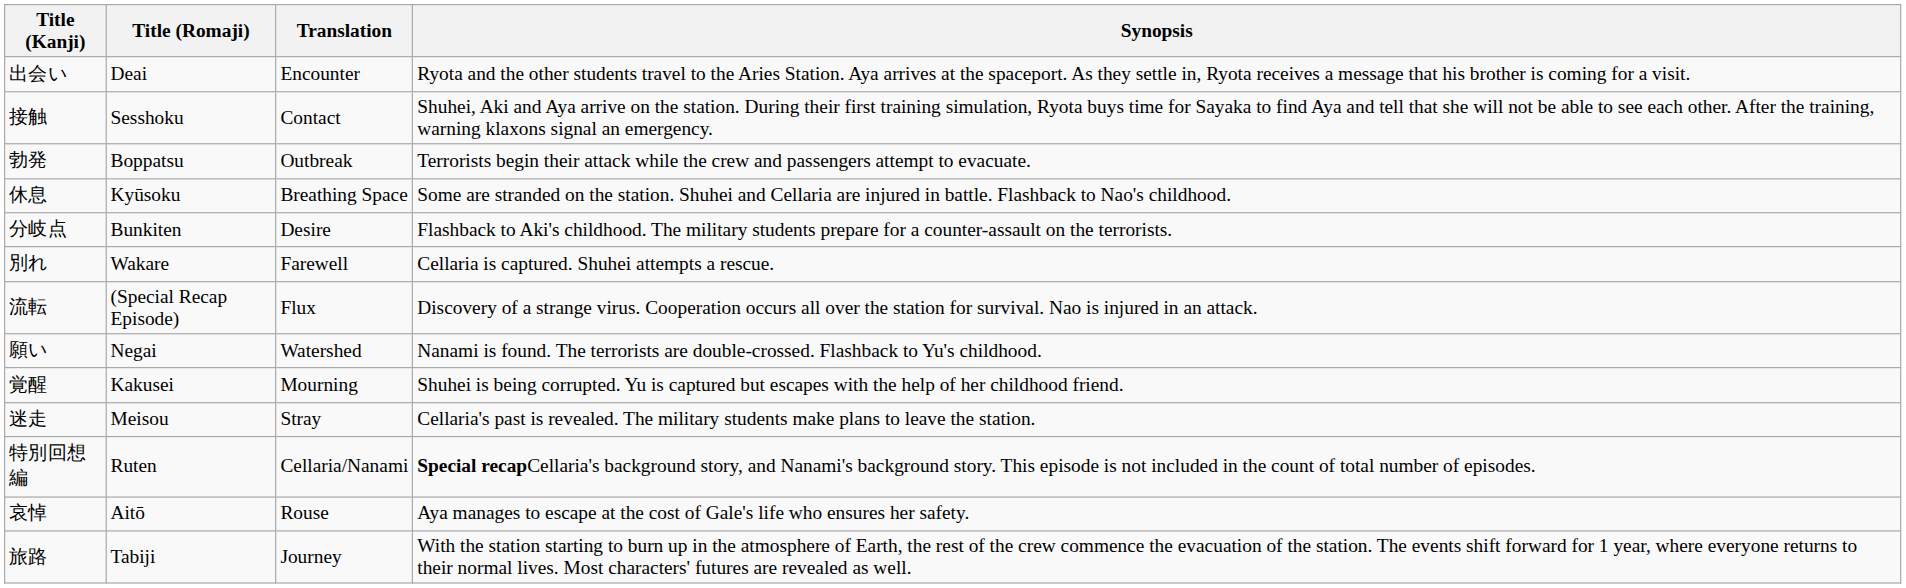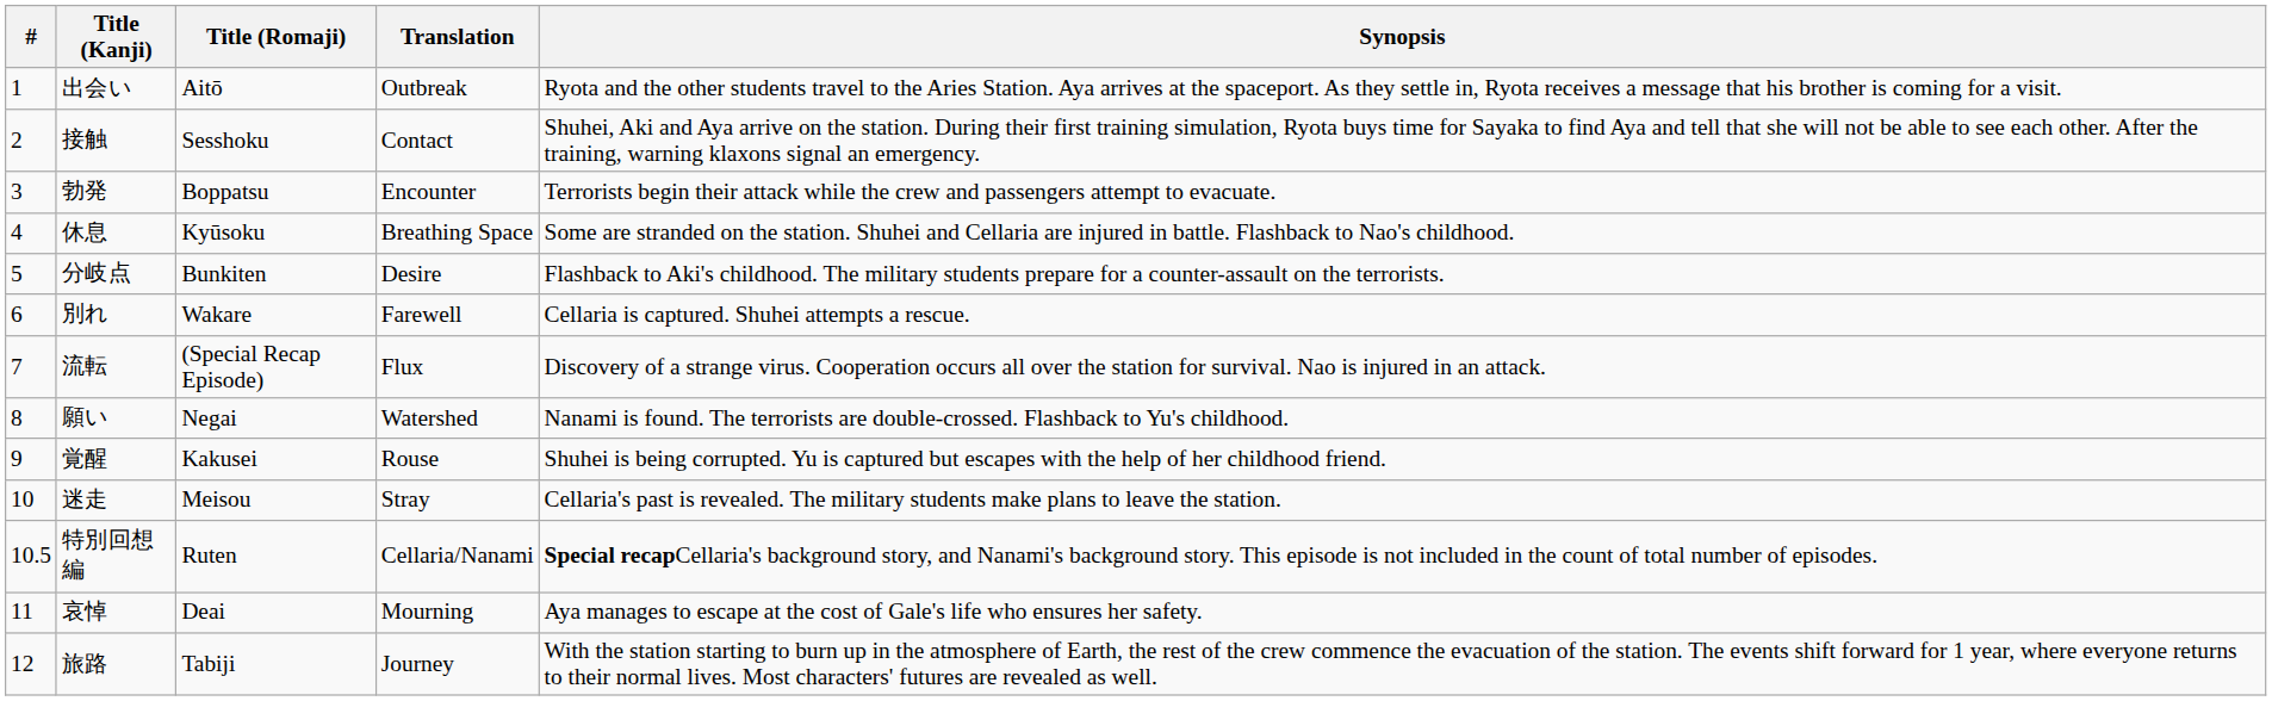+ column: # | 1 | 2 | 3 | 4 | 5 | 6 | 7 | 8 | 9 | 10 | 10.5 | 11 | 12
出会い | Title (Romaji): Deai -> Aitō
出会い | Translation: Encounter -> Outbreak
勃発 | Translation: Outbreak -> Encounter
覚醒 | Translation: Mourning -> Rouse
哀悼 | Title (Romaji): Aitō -> Deai
哀悼 | Translation: Rouse -> Mourning
